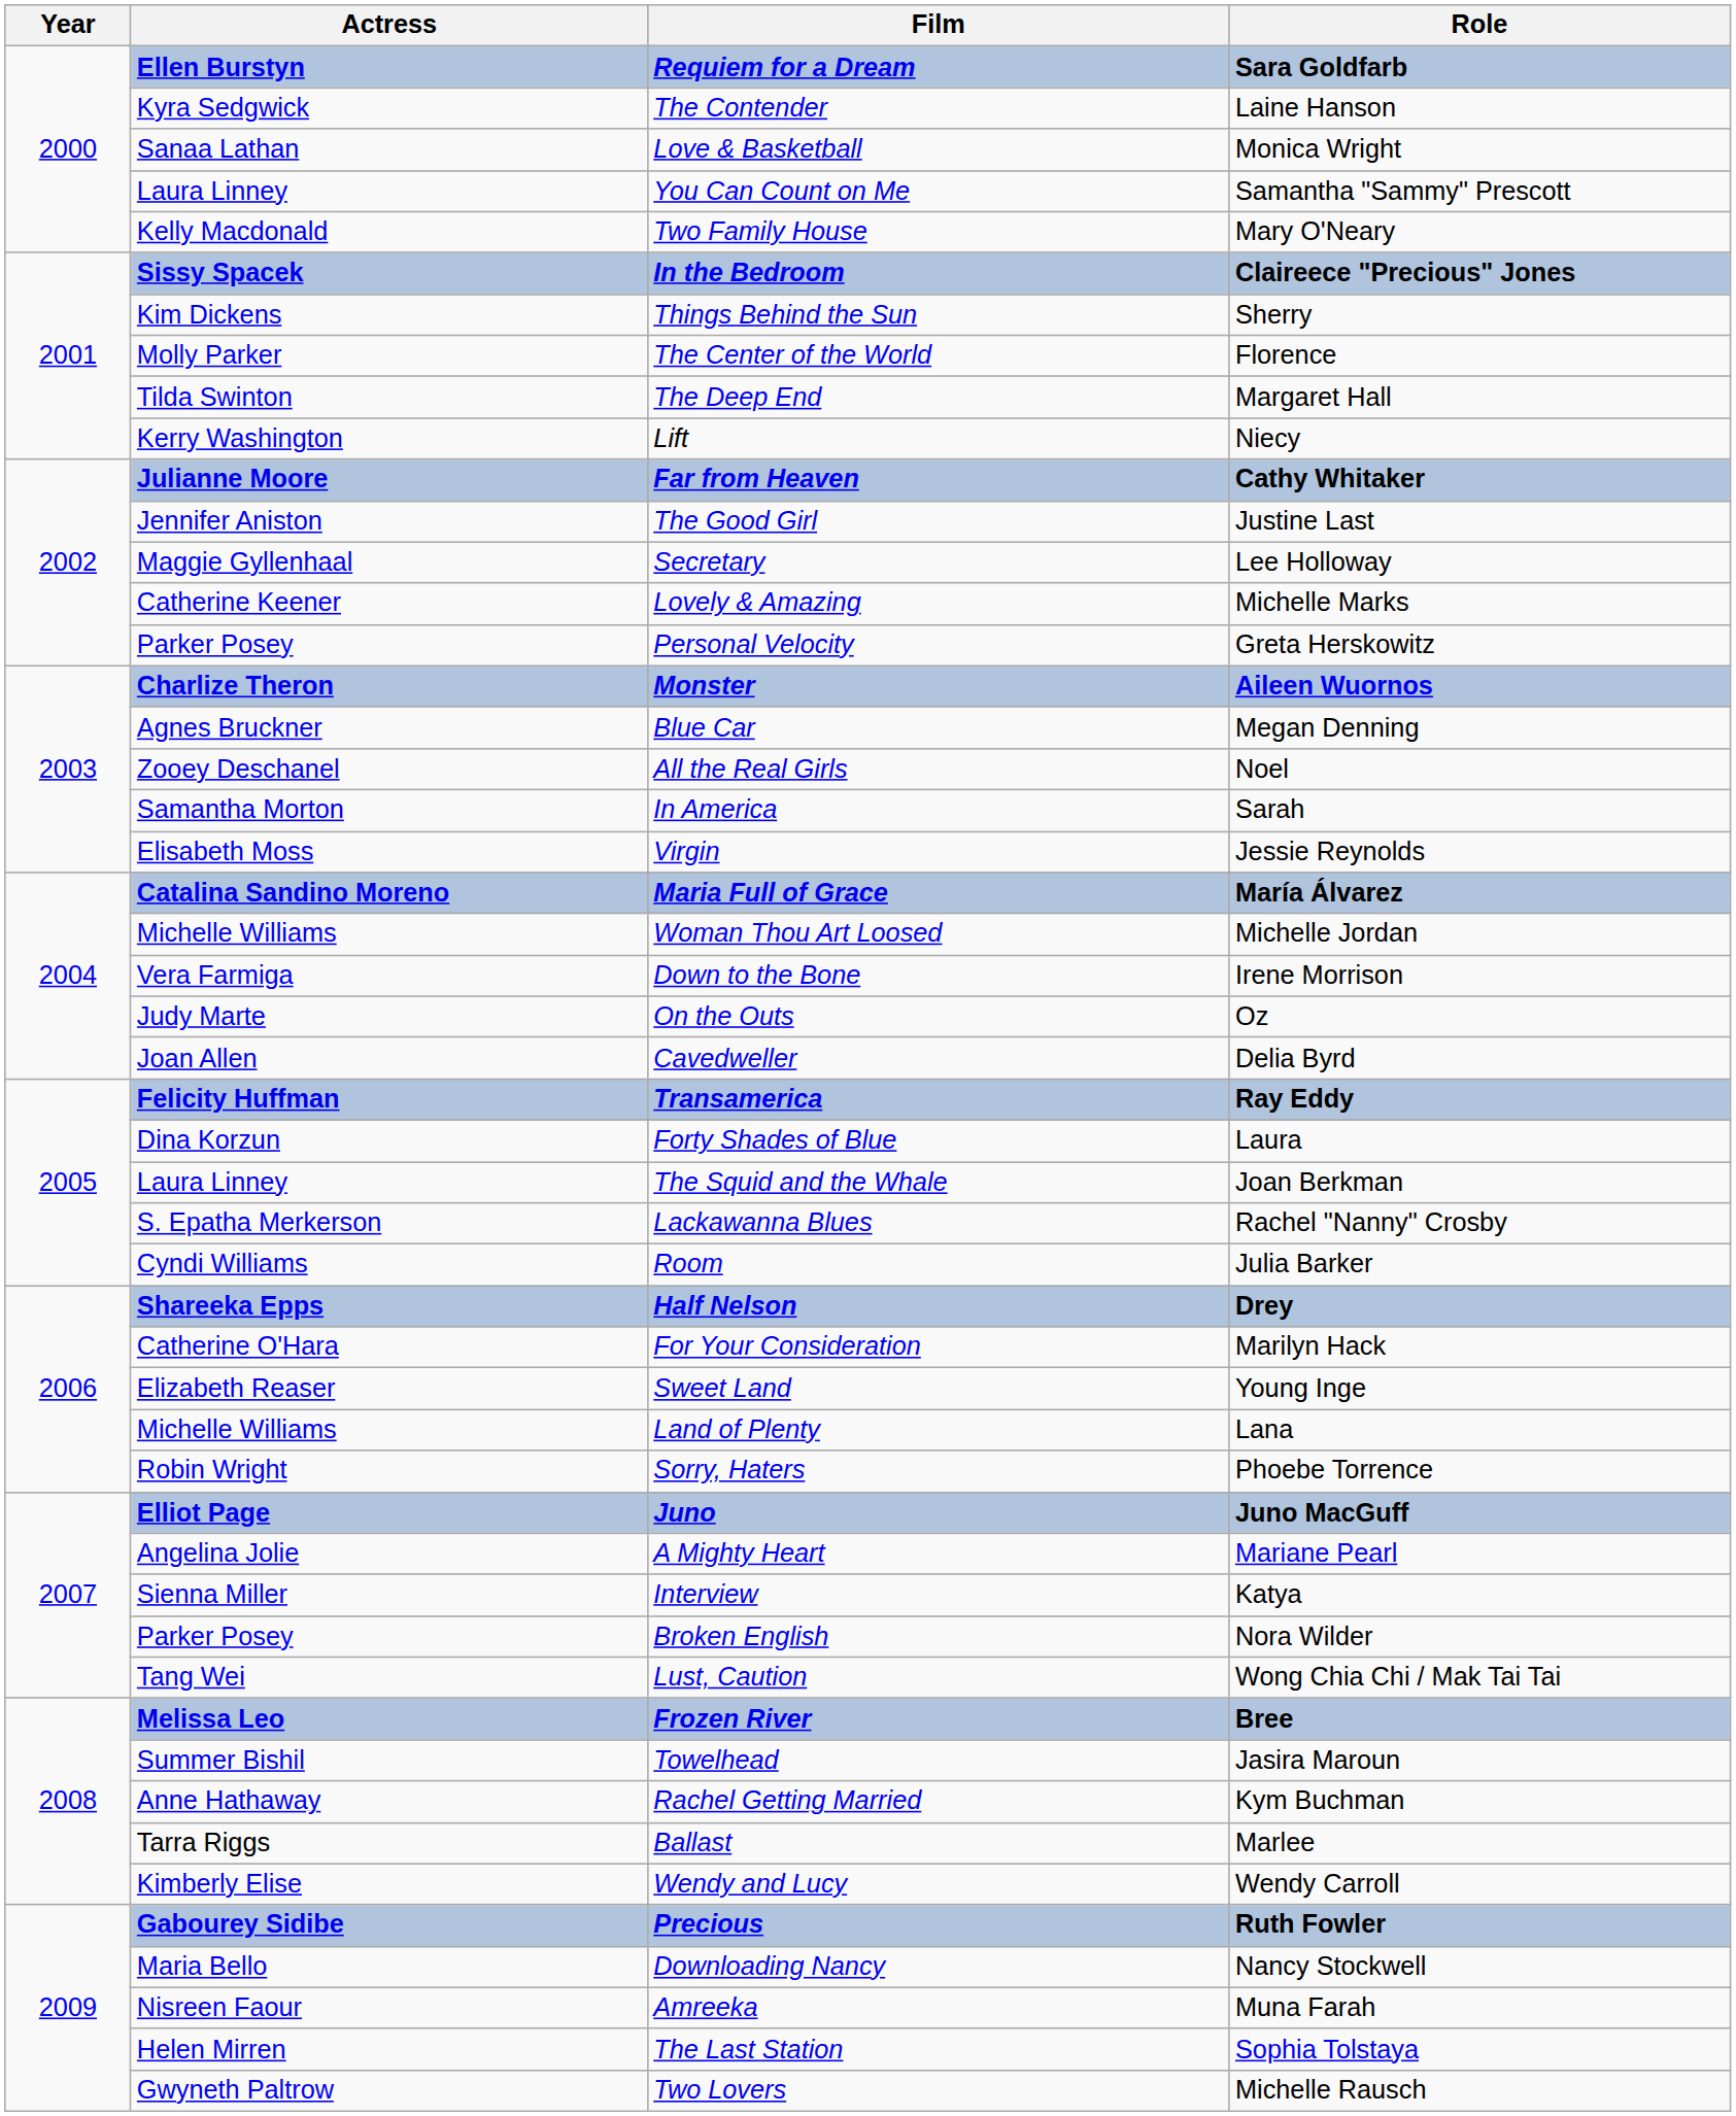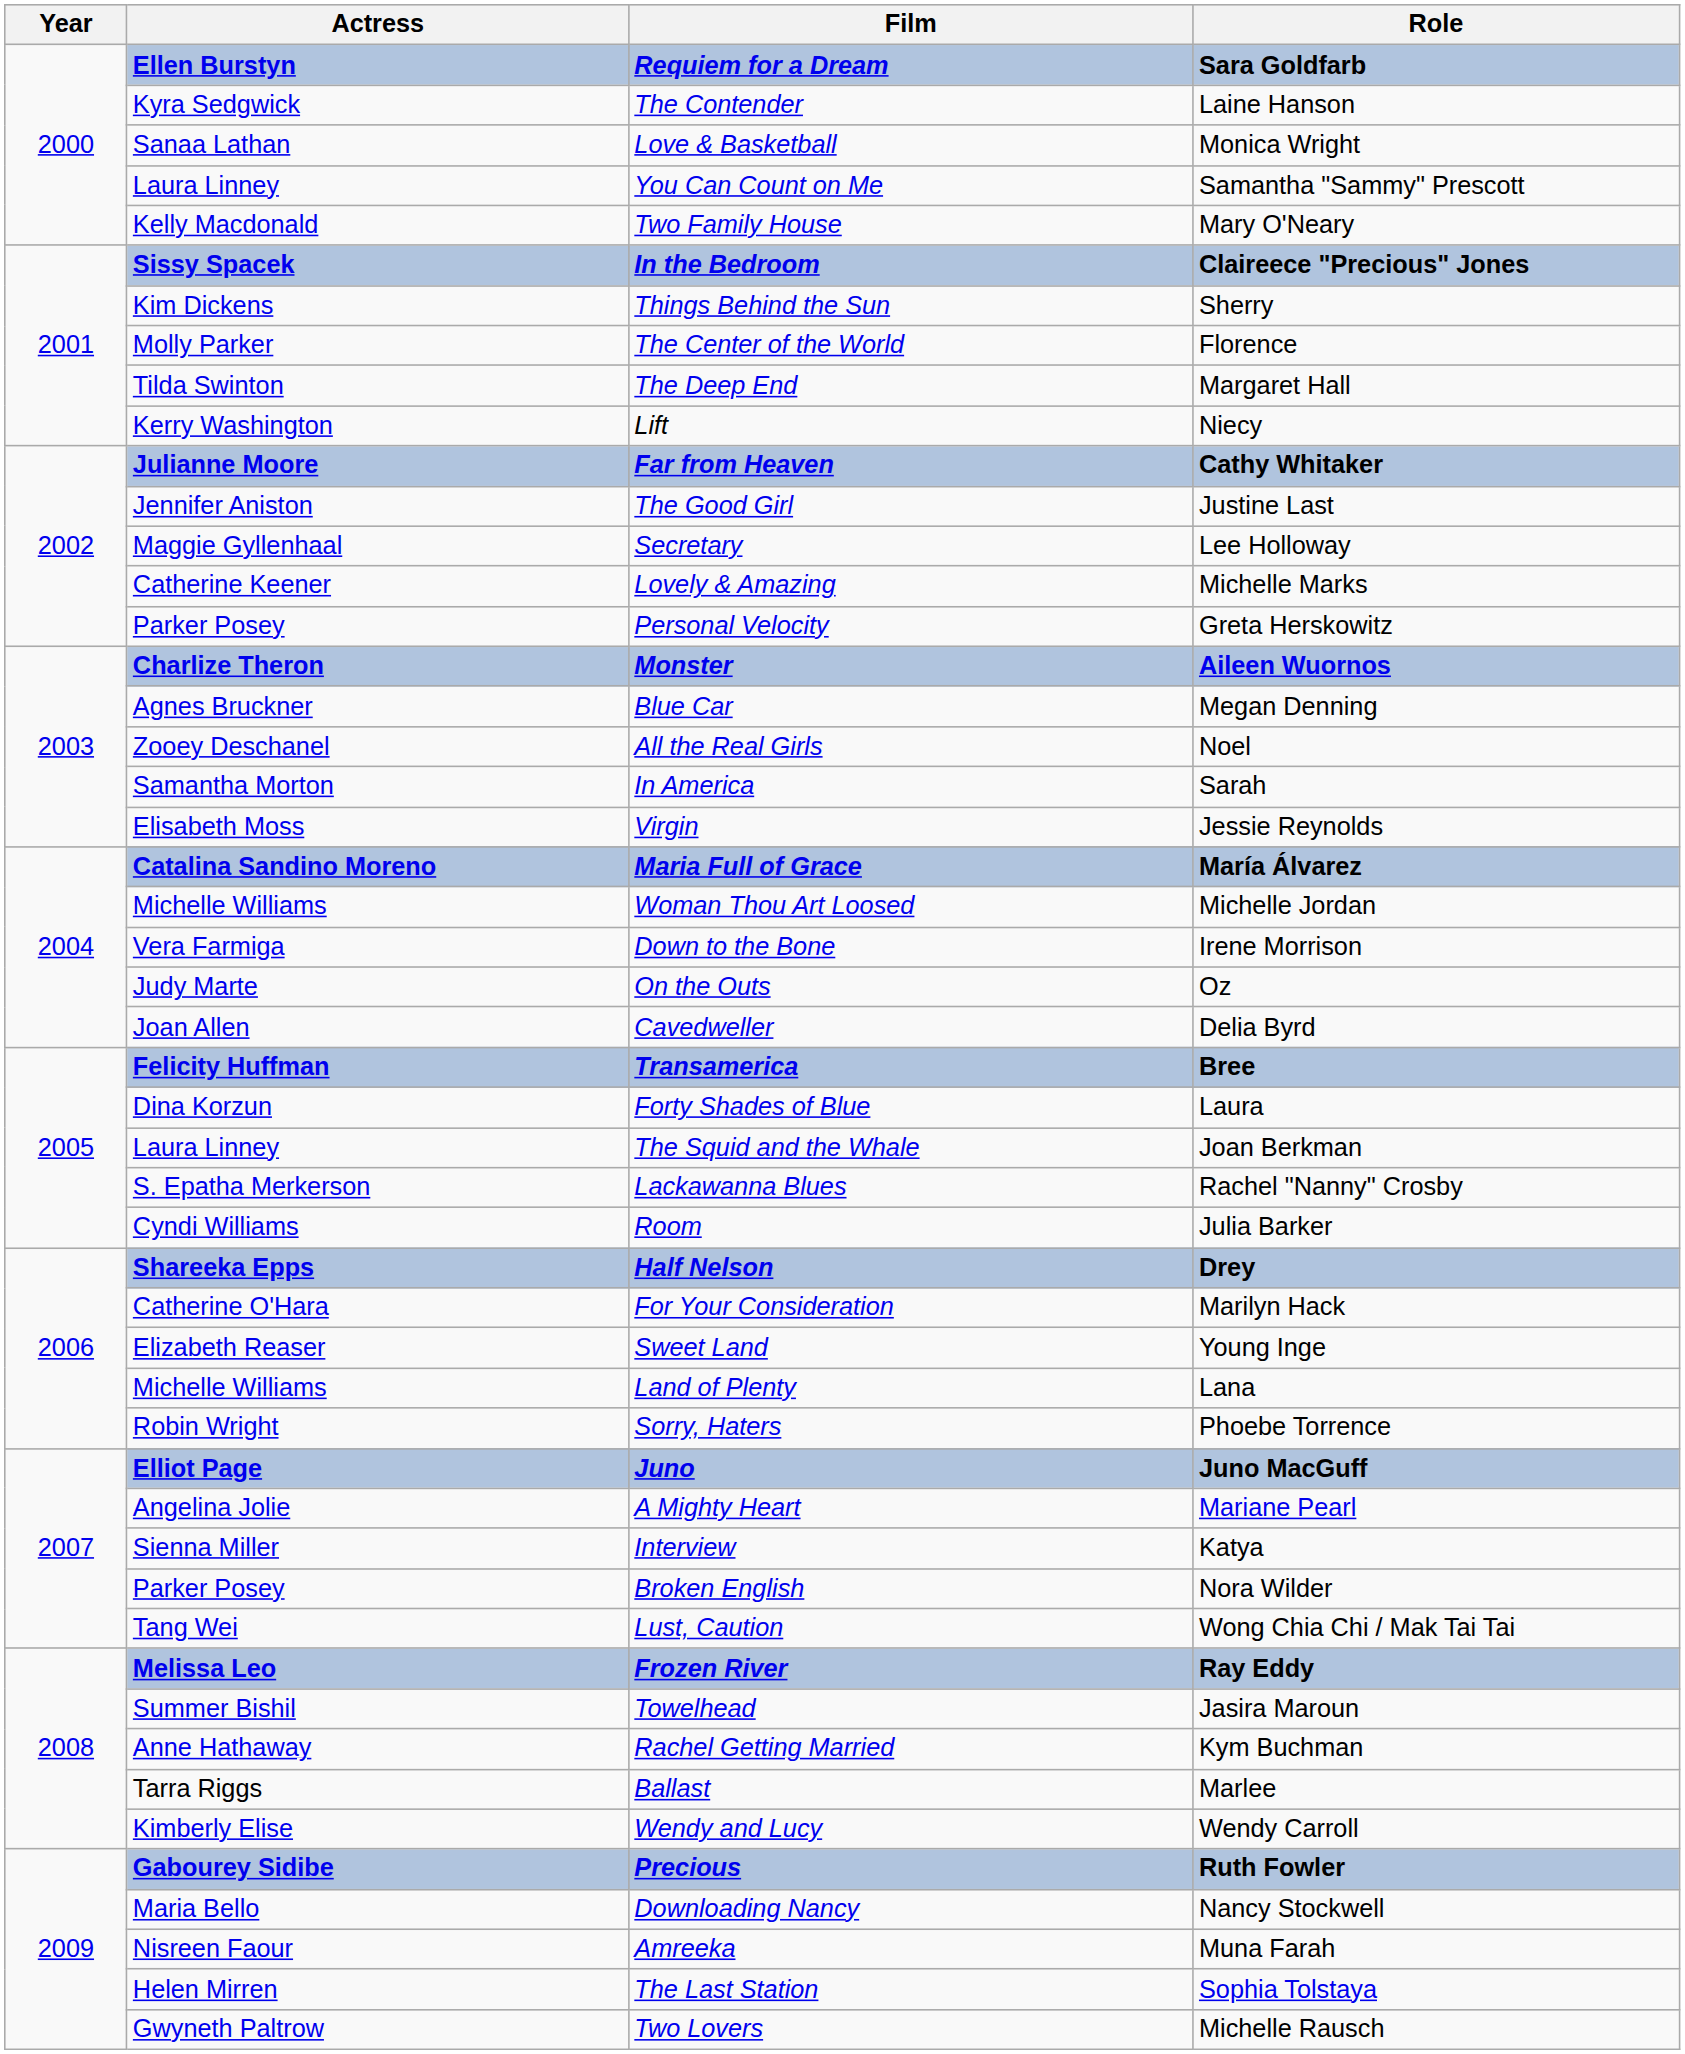Transamerica | Role: Ray Eddy -> Bree
Frozen River | Role: Bree -> Ray Eddy
